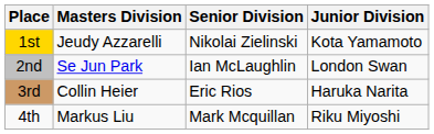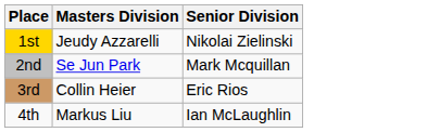- column: Junior Division | Kota Yamamoto | London Swan | Haruka Narita | Riku Miyoshi
2nd | Senior Division: Ian McLaughlin -> Mark Mcquillan
4th | Senior Division: Mark Mcquillan -> Ian McLaughlin
